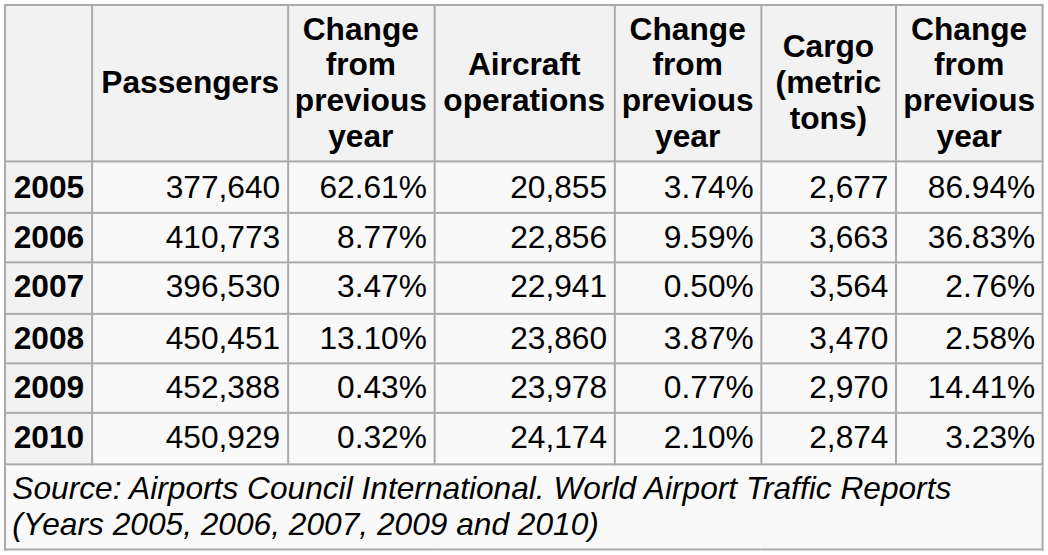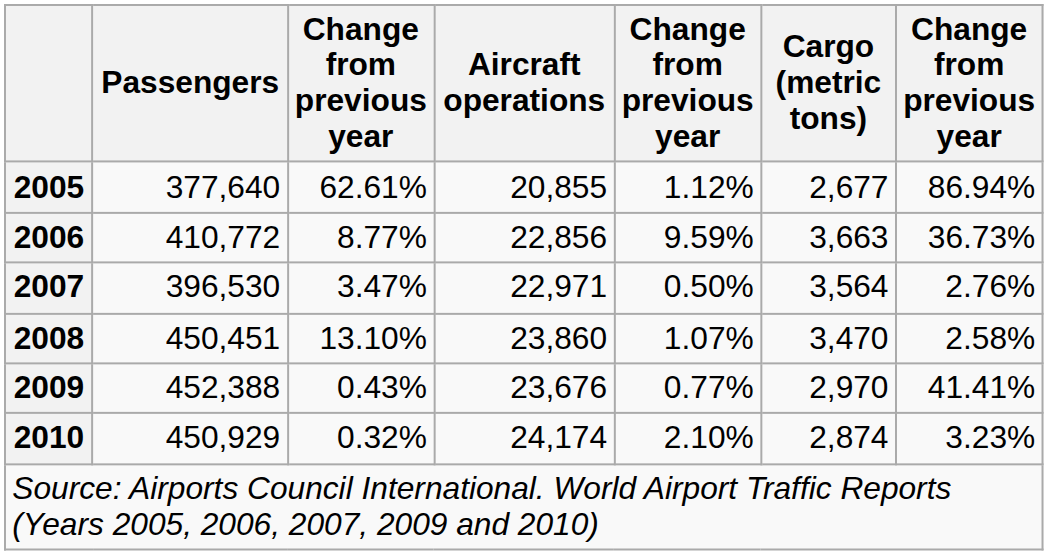2005 | column 5: 3.74% -> 1.12%
2006 | Passengers: 410,773 -> 410,772
2006 | column 7: 36.83% -> 36.73%
2007 | Aircraft operations: 22,941 -> 22,971
2008 | column 5: 3.87% -> 1.07%
2009 | Aircraft operations: 23,978 -> 23,676
2009 | column 7: 14.41% -> 41.41%
